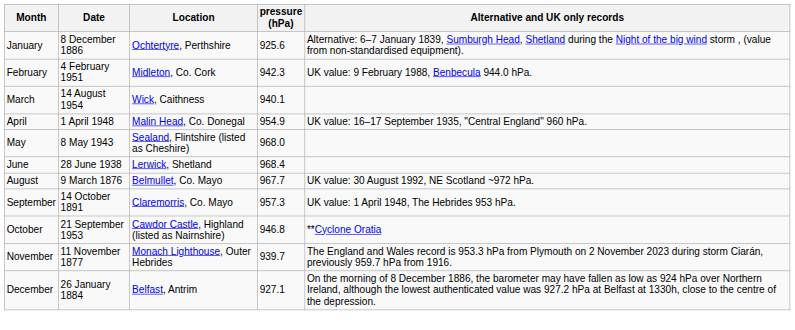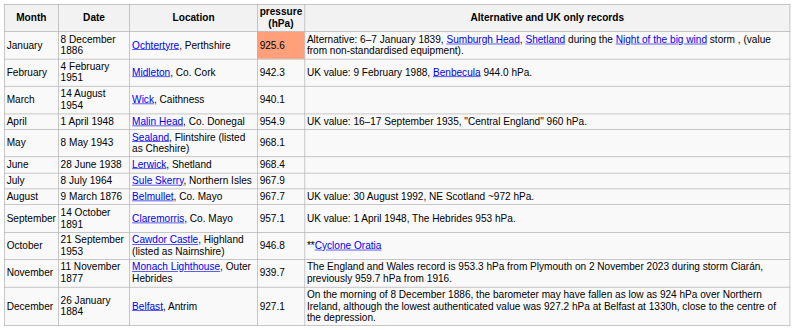January | pressure (hPa): no background -> lightsalmon background
May | pressure (hPa): 968.0 -> 968.1
+ row: July | 8 July 1964 | Sule Skerry, Northern Isles | 967.9
September | pressure (hPa): 957.3 -> 957.1
